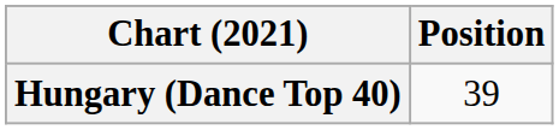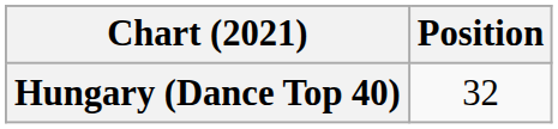Hungary (Dance Top 40) | Position: 39 -> 32
